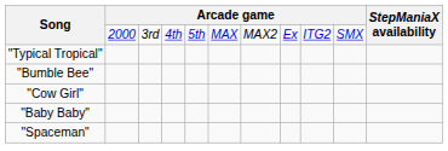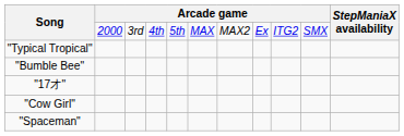+ row: "17才"
- row: "Baby Baby"
